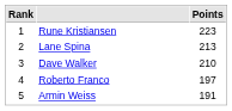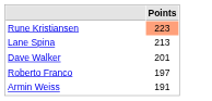- column: Rank | 1 | 2 | 3 | 4 | 5
Rune Kristiansen | Points: no background -> lightsalmon background
Dave Walker | Points: 210 -> 201
